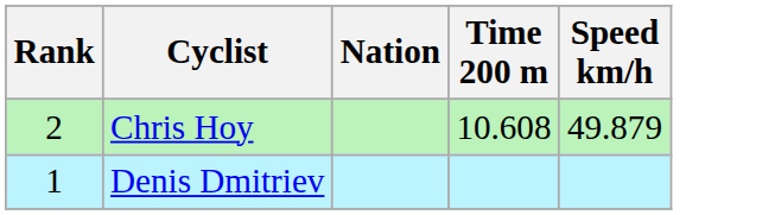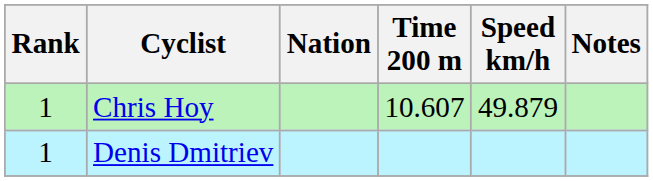+ column: Notes
Chris Hoy | Rank: 2 -> 1
Chris Hoy | Time 200 m: 10.608 -> 10.607
